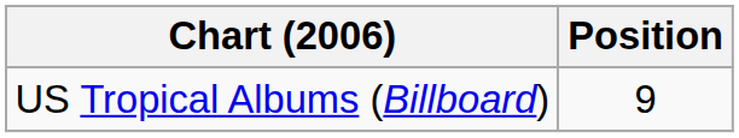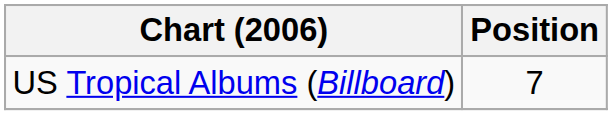US Tropical Albums (Billboard) | Position: 9 -> 7
